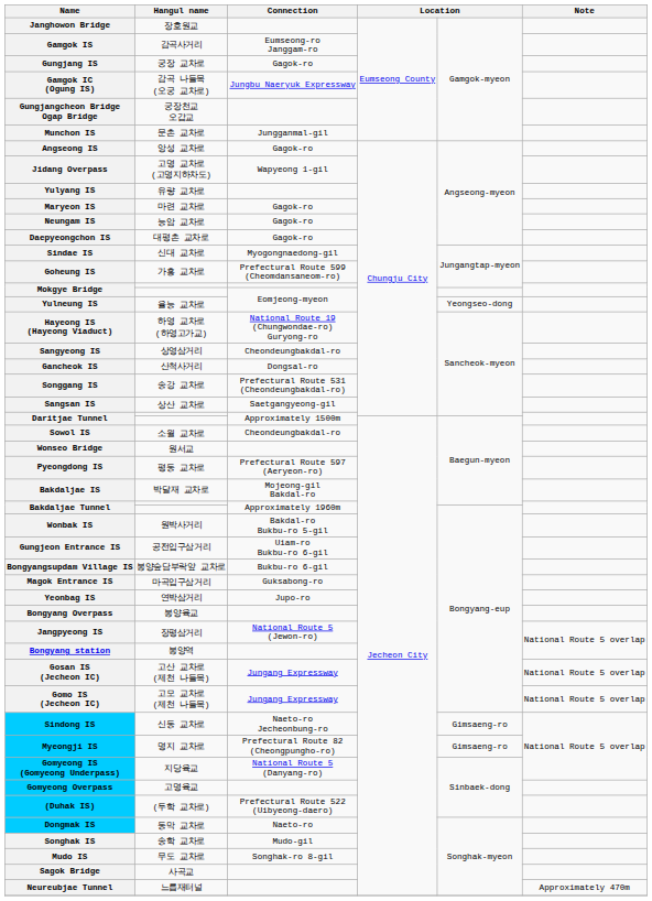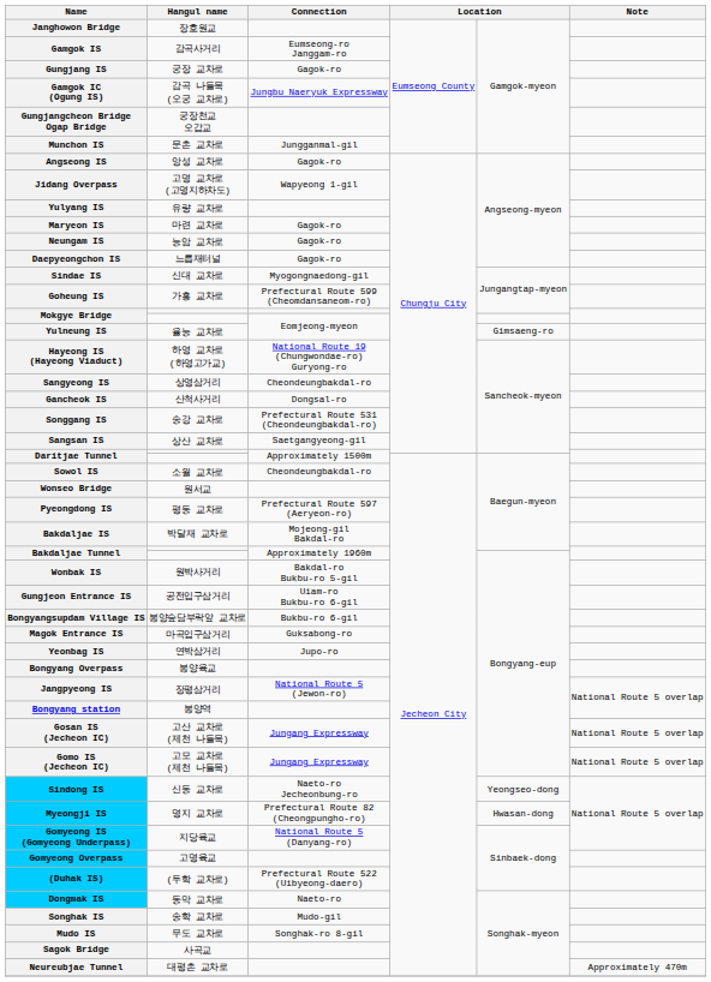Daepyeongchon IS | Hangul name: 대평촌 교차로 -> 느릅재터널
Yulneung IS | column 5: Yeongseo-dong -> Gimsaeng-ro
Sindong IS | column 5: Gimsaeng-ro -> Yeongseo-dong
Myeongji IS | column 5: Gimsaeng-ro -> Hwasan-dong
Neureubjae Tunnel | Hangul name: 느릅재터널 -> 대평촌 교차로
